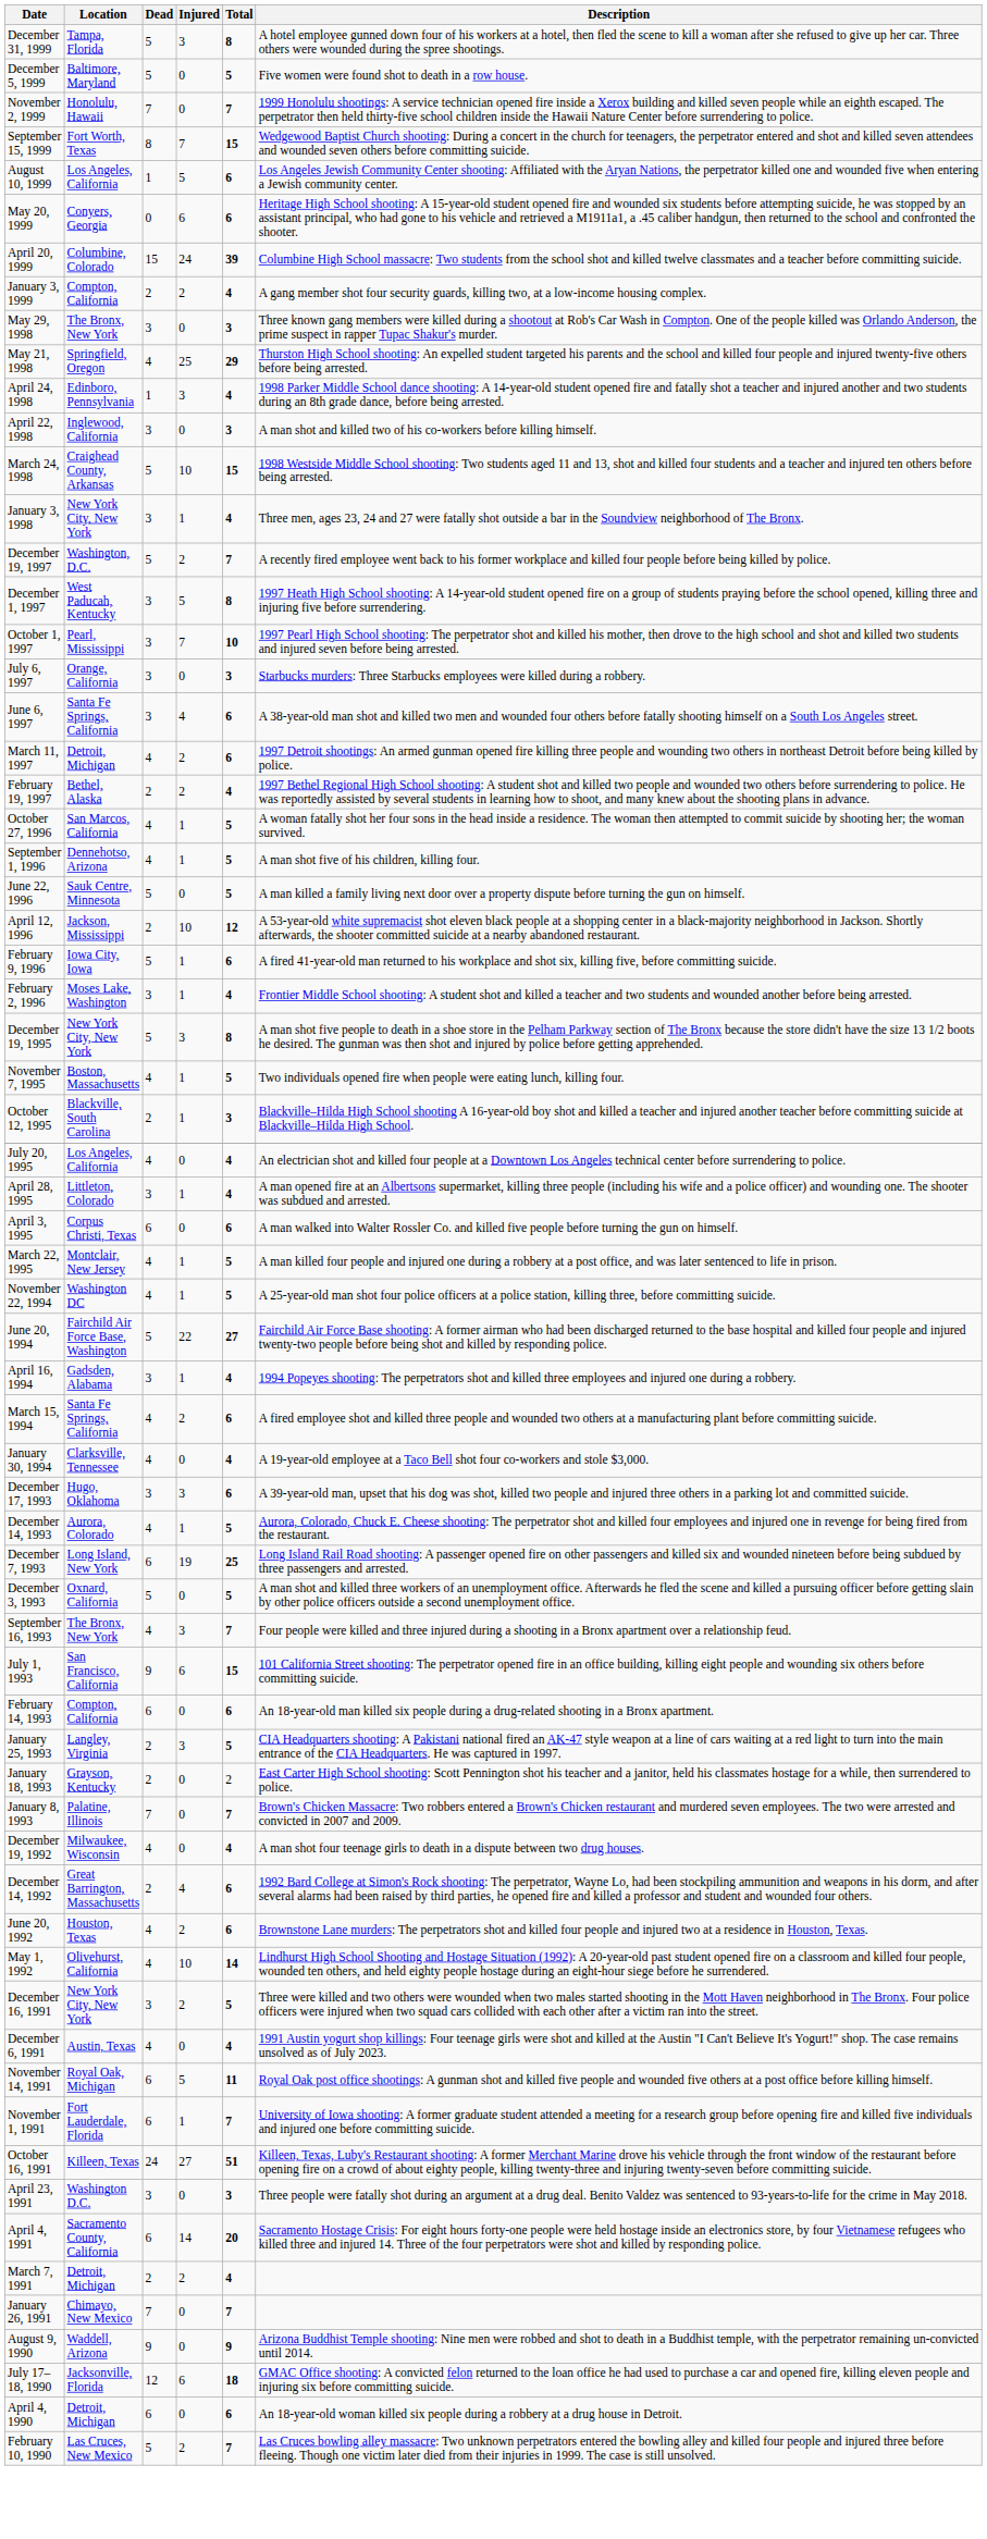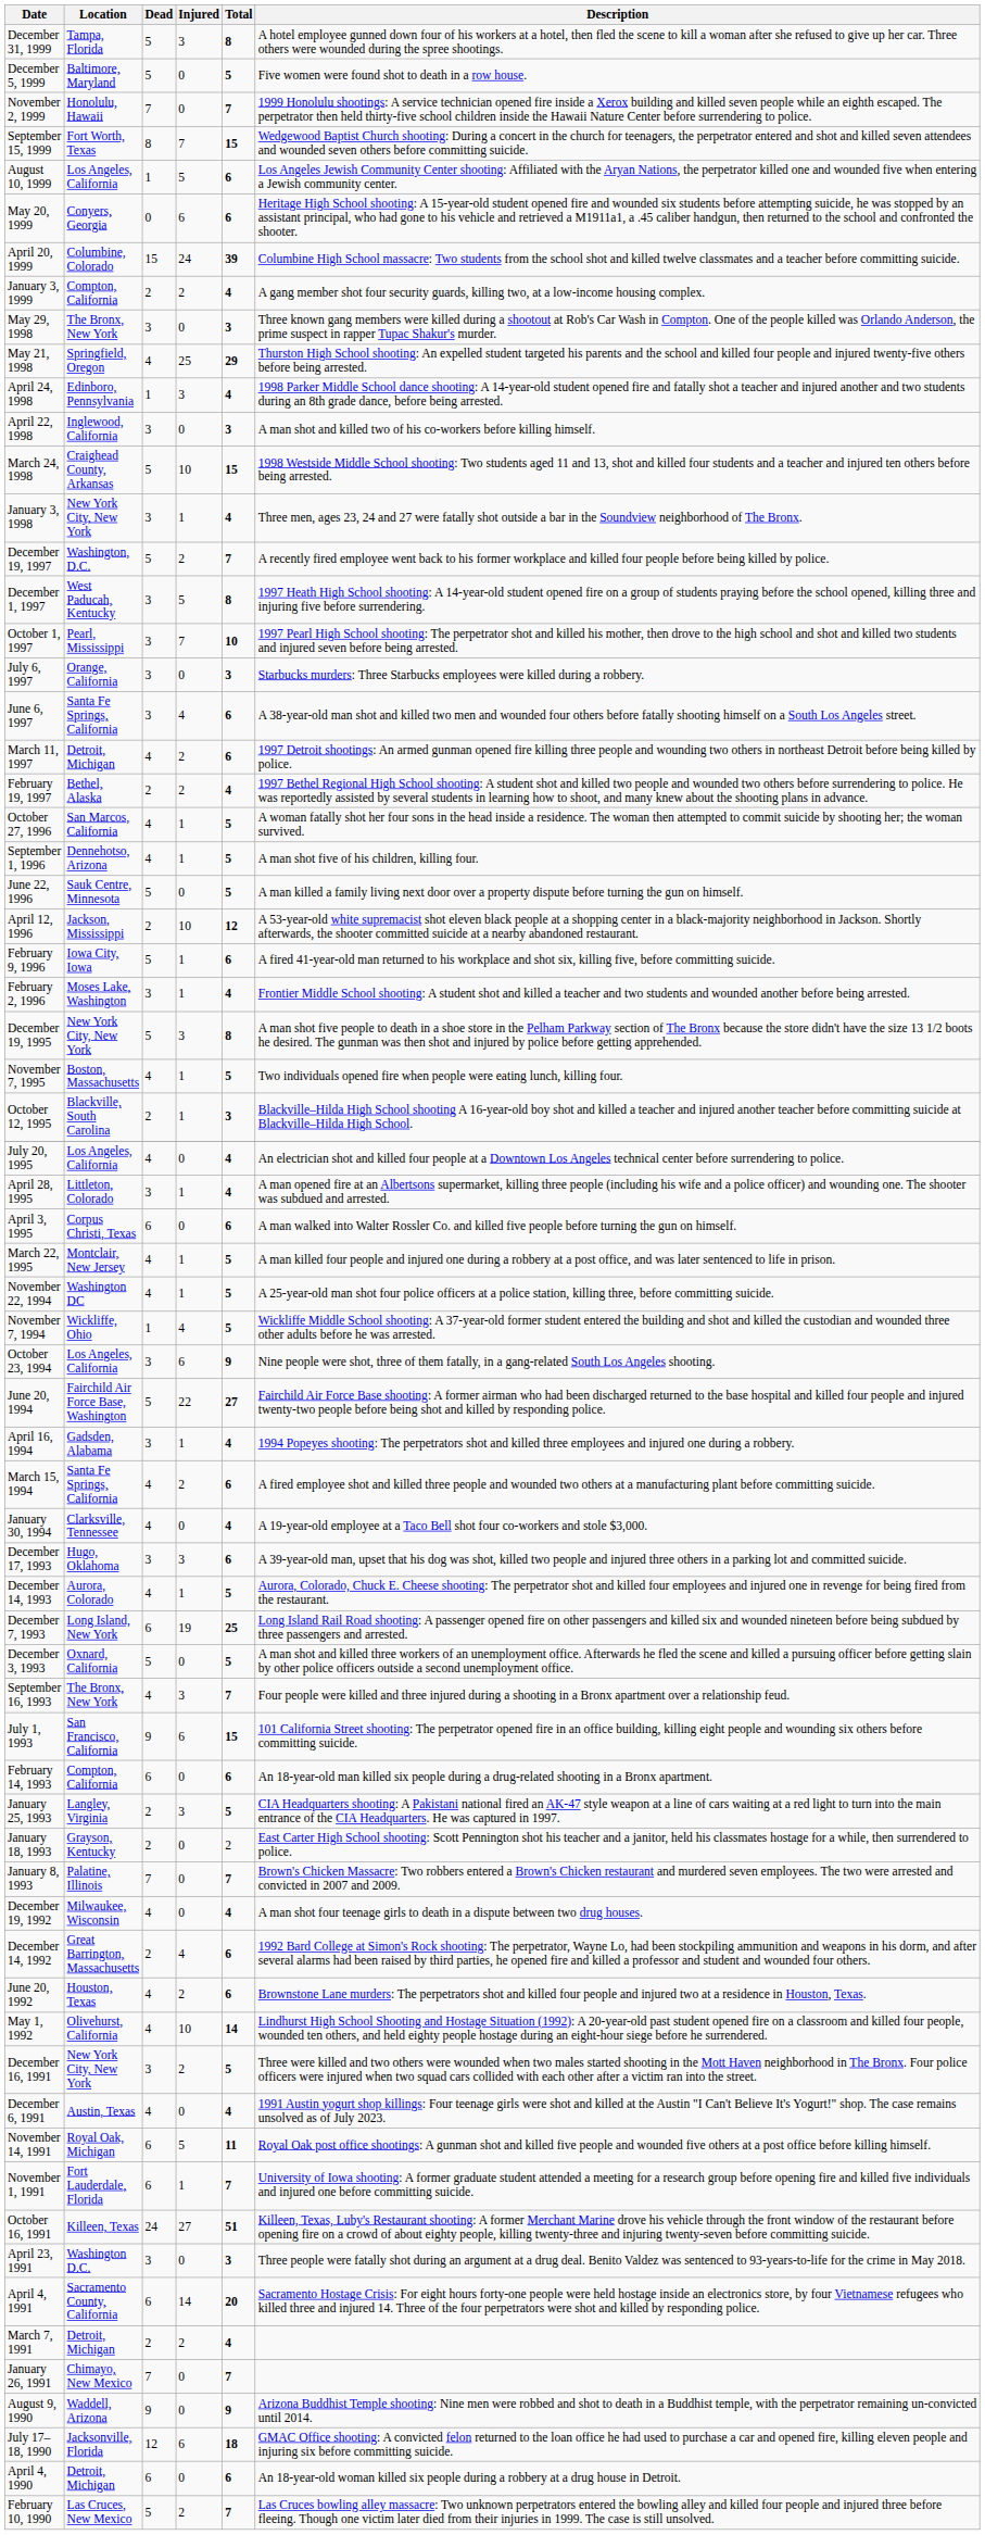+ row: November 7, 1994 | Wickliffe, Ohio | 1 | 4 | 5 | Wickliffe Middle School shooting: A 37-year-old former student entered the building and shot and killed the custodian and wounded three other adults before he was arrested.
+ row: October 23, 1994 | Los Angeles, California | 3 | 6 | 9 | Nine people were shot, three of them fatally, in a gang-related South Los Angeles shooting.
